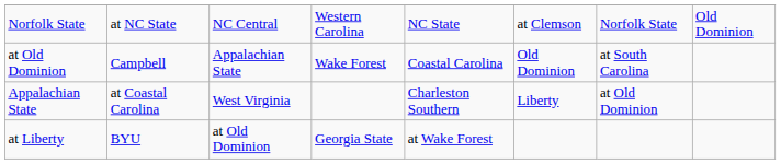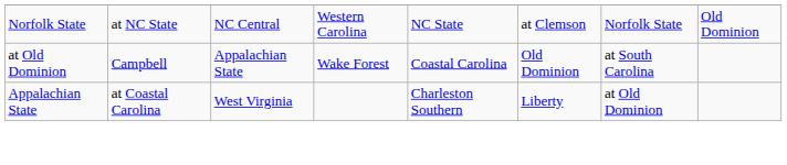- row: at Liberty | BYU | at Old Dominion | Georgia State | at Wake Forest
